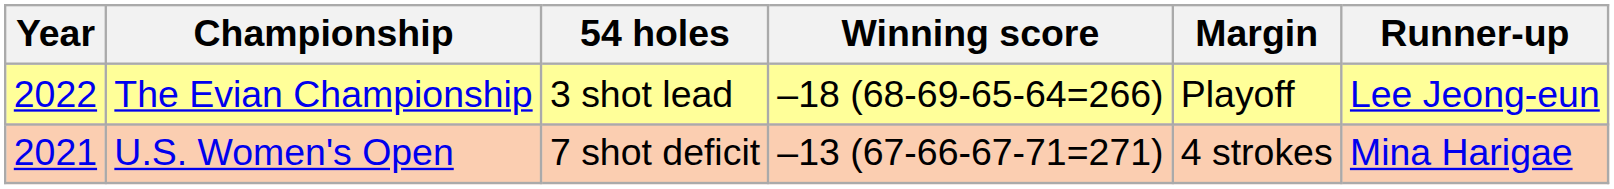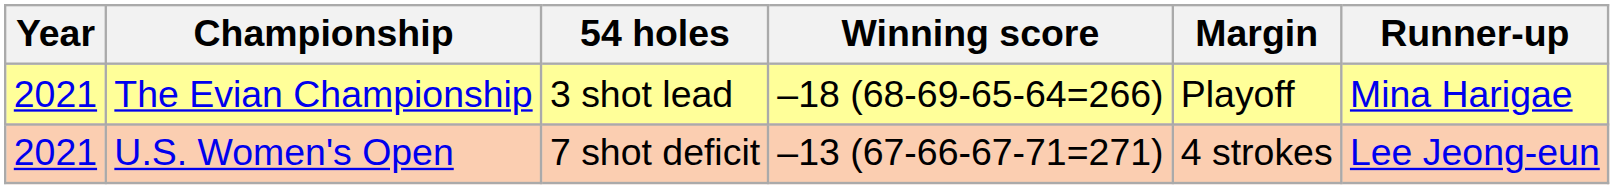The Evian Championship | Year: 2022 -> 2021
The Evian Championship | Runner-up: Lee Jeong-eun -> Mina Harigae
U.S. Women's Open | Runner-up: Mina Harigae -> Lee Jeong-eun
